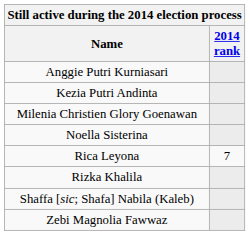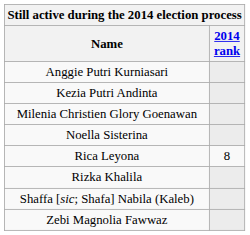Rica Leyona | 2014 rank: 7 -> 8
